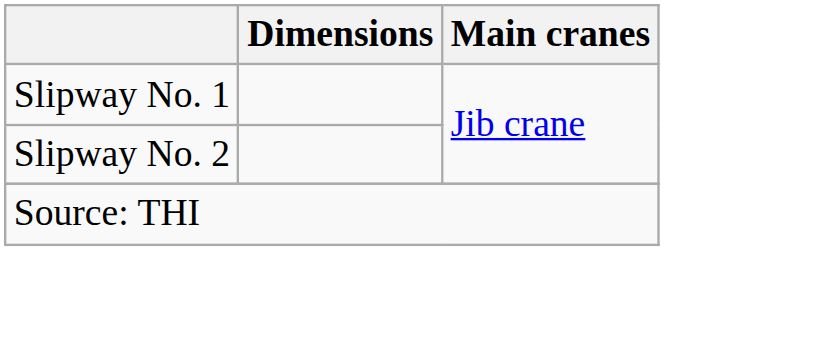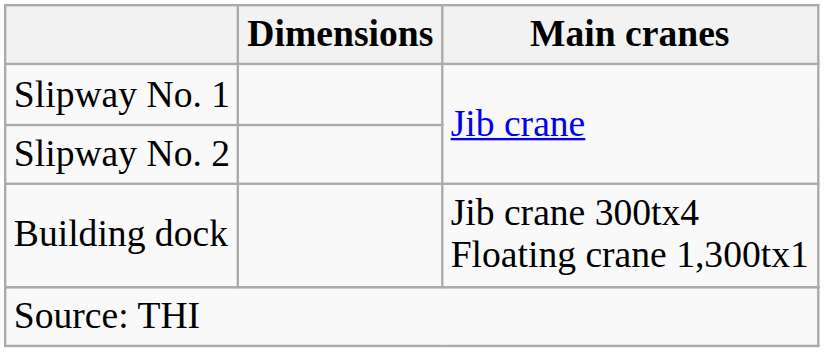+ row: Building dock | Jib crane 300tx4 Floating crane 1,300tx1
